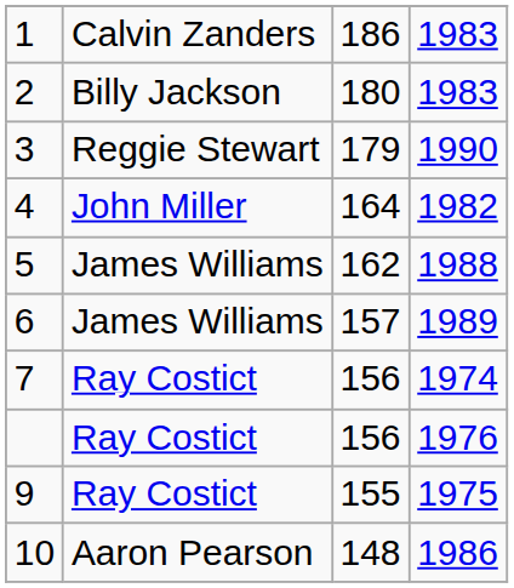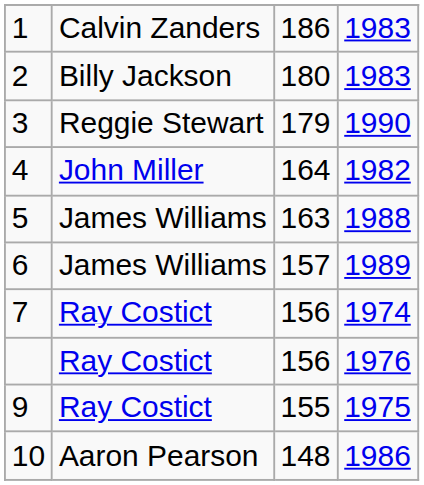5 | column 3: 162 -> 163
